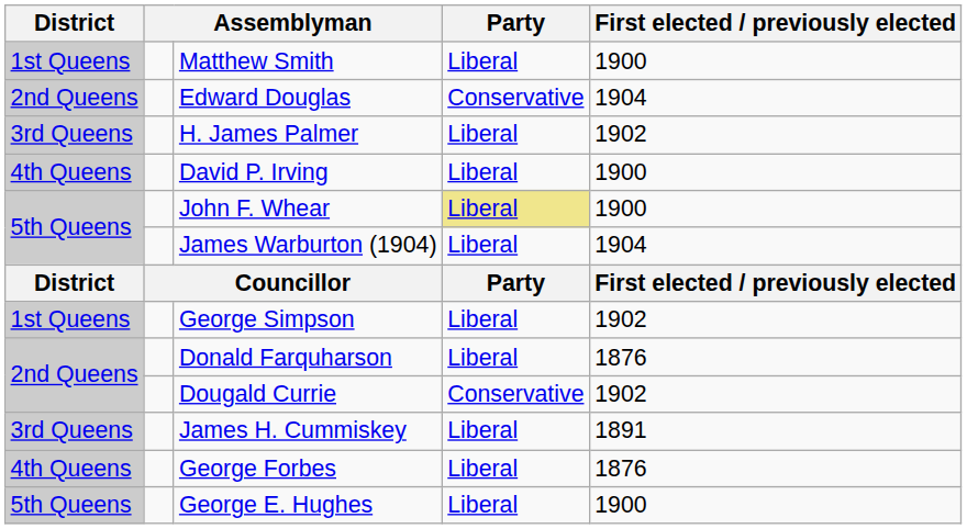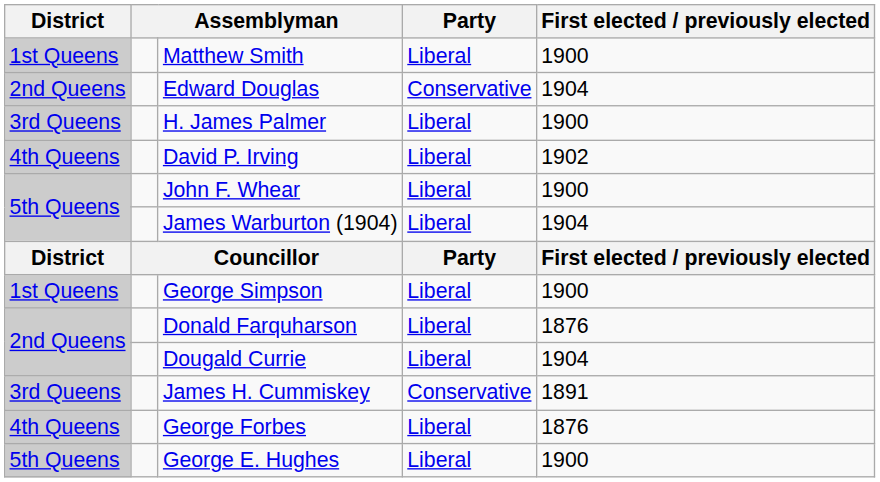H. James Palmer | First elected / previously elected: 1902 -> 1900
David P. Irving | First elected / previously elected: 1900 -> 1902
John F. Whear | Party: khaki background -> no background
George Simpson | First elected / previously elected: 1902 -> 1900
Dougald Currie | Party: Conservative -> Liberal
Dougald Currie | First elected / previously elected: 1902 -> 1904
James H. Cummiskey | Party: Liberal -> Conservative
